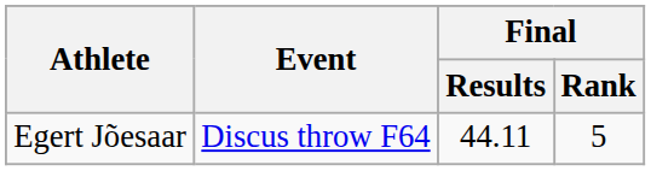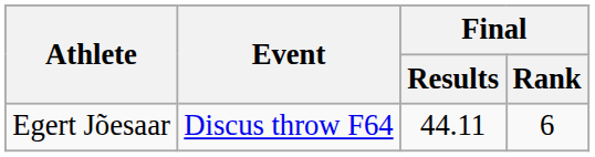Egert Jõesaar | Final / Rank: 5 -> 6
